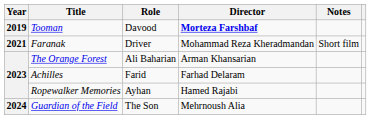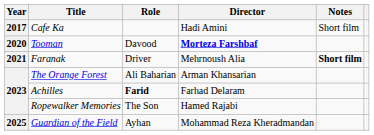+ row: 2017 | Cafe Ka | Hadi Amini | Short film
Tooman | Year: 2019 -> 2020
Faranak | Director: Mohammad Reza Kheradmandan -> Mehrnoush Alia
Faranak | Notes: normal -> bold
Achilles | Role: normal -> bold
Ropewalker Memories | Role: Ayhan -> The Son
Guardian of the Field | Year: 2024 -> 2025
Guardian of the Field | Role: The Son -> Ayhan
Guardian of the Field | Director: Mehrnoush Alia -> Mohammad Reza Kheradmandan
